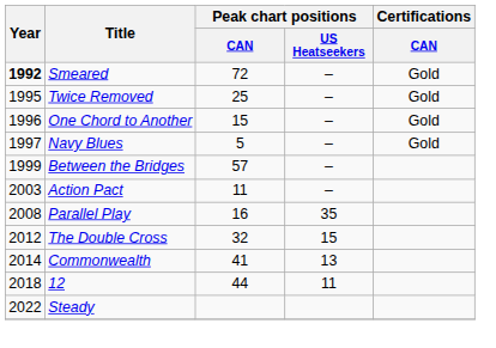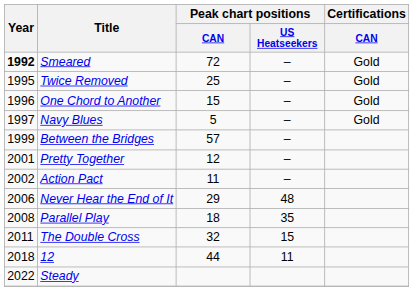+ row: 2001 | Pretty Together | 12 | –
Action Pact | Year: 2003 -> 2002
+ row: 2006 | Never Hear the End of It | 29 | 48
Parallel Play | Peak chart positions / CAN: 16 -> 18
The Double Cross | Year: 2012 -> 2011
- row: 2014 | Commonwealth | 41 | 13
